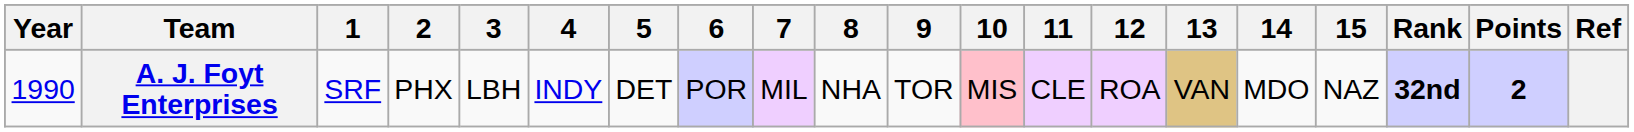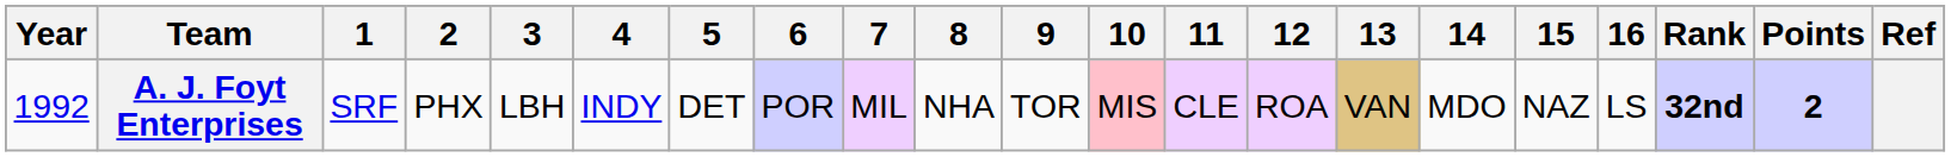+ column: 16 | LS
A. J. Foyt Enterprises | Year: 1990 -> 1992
